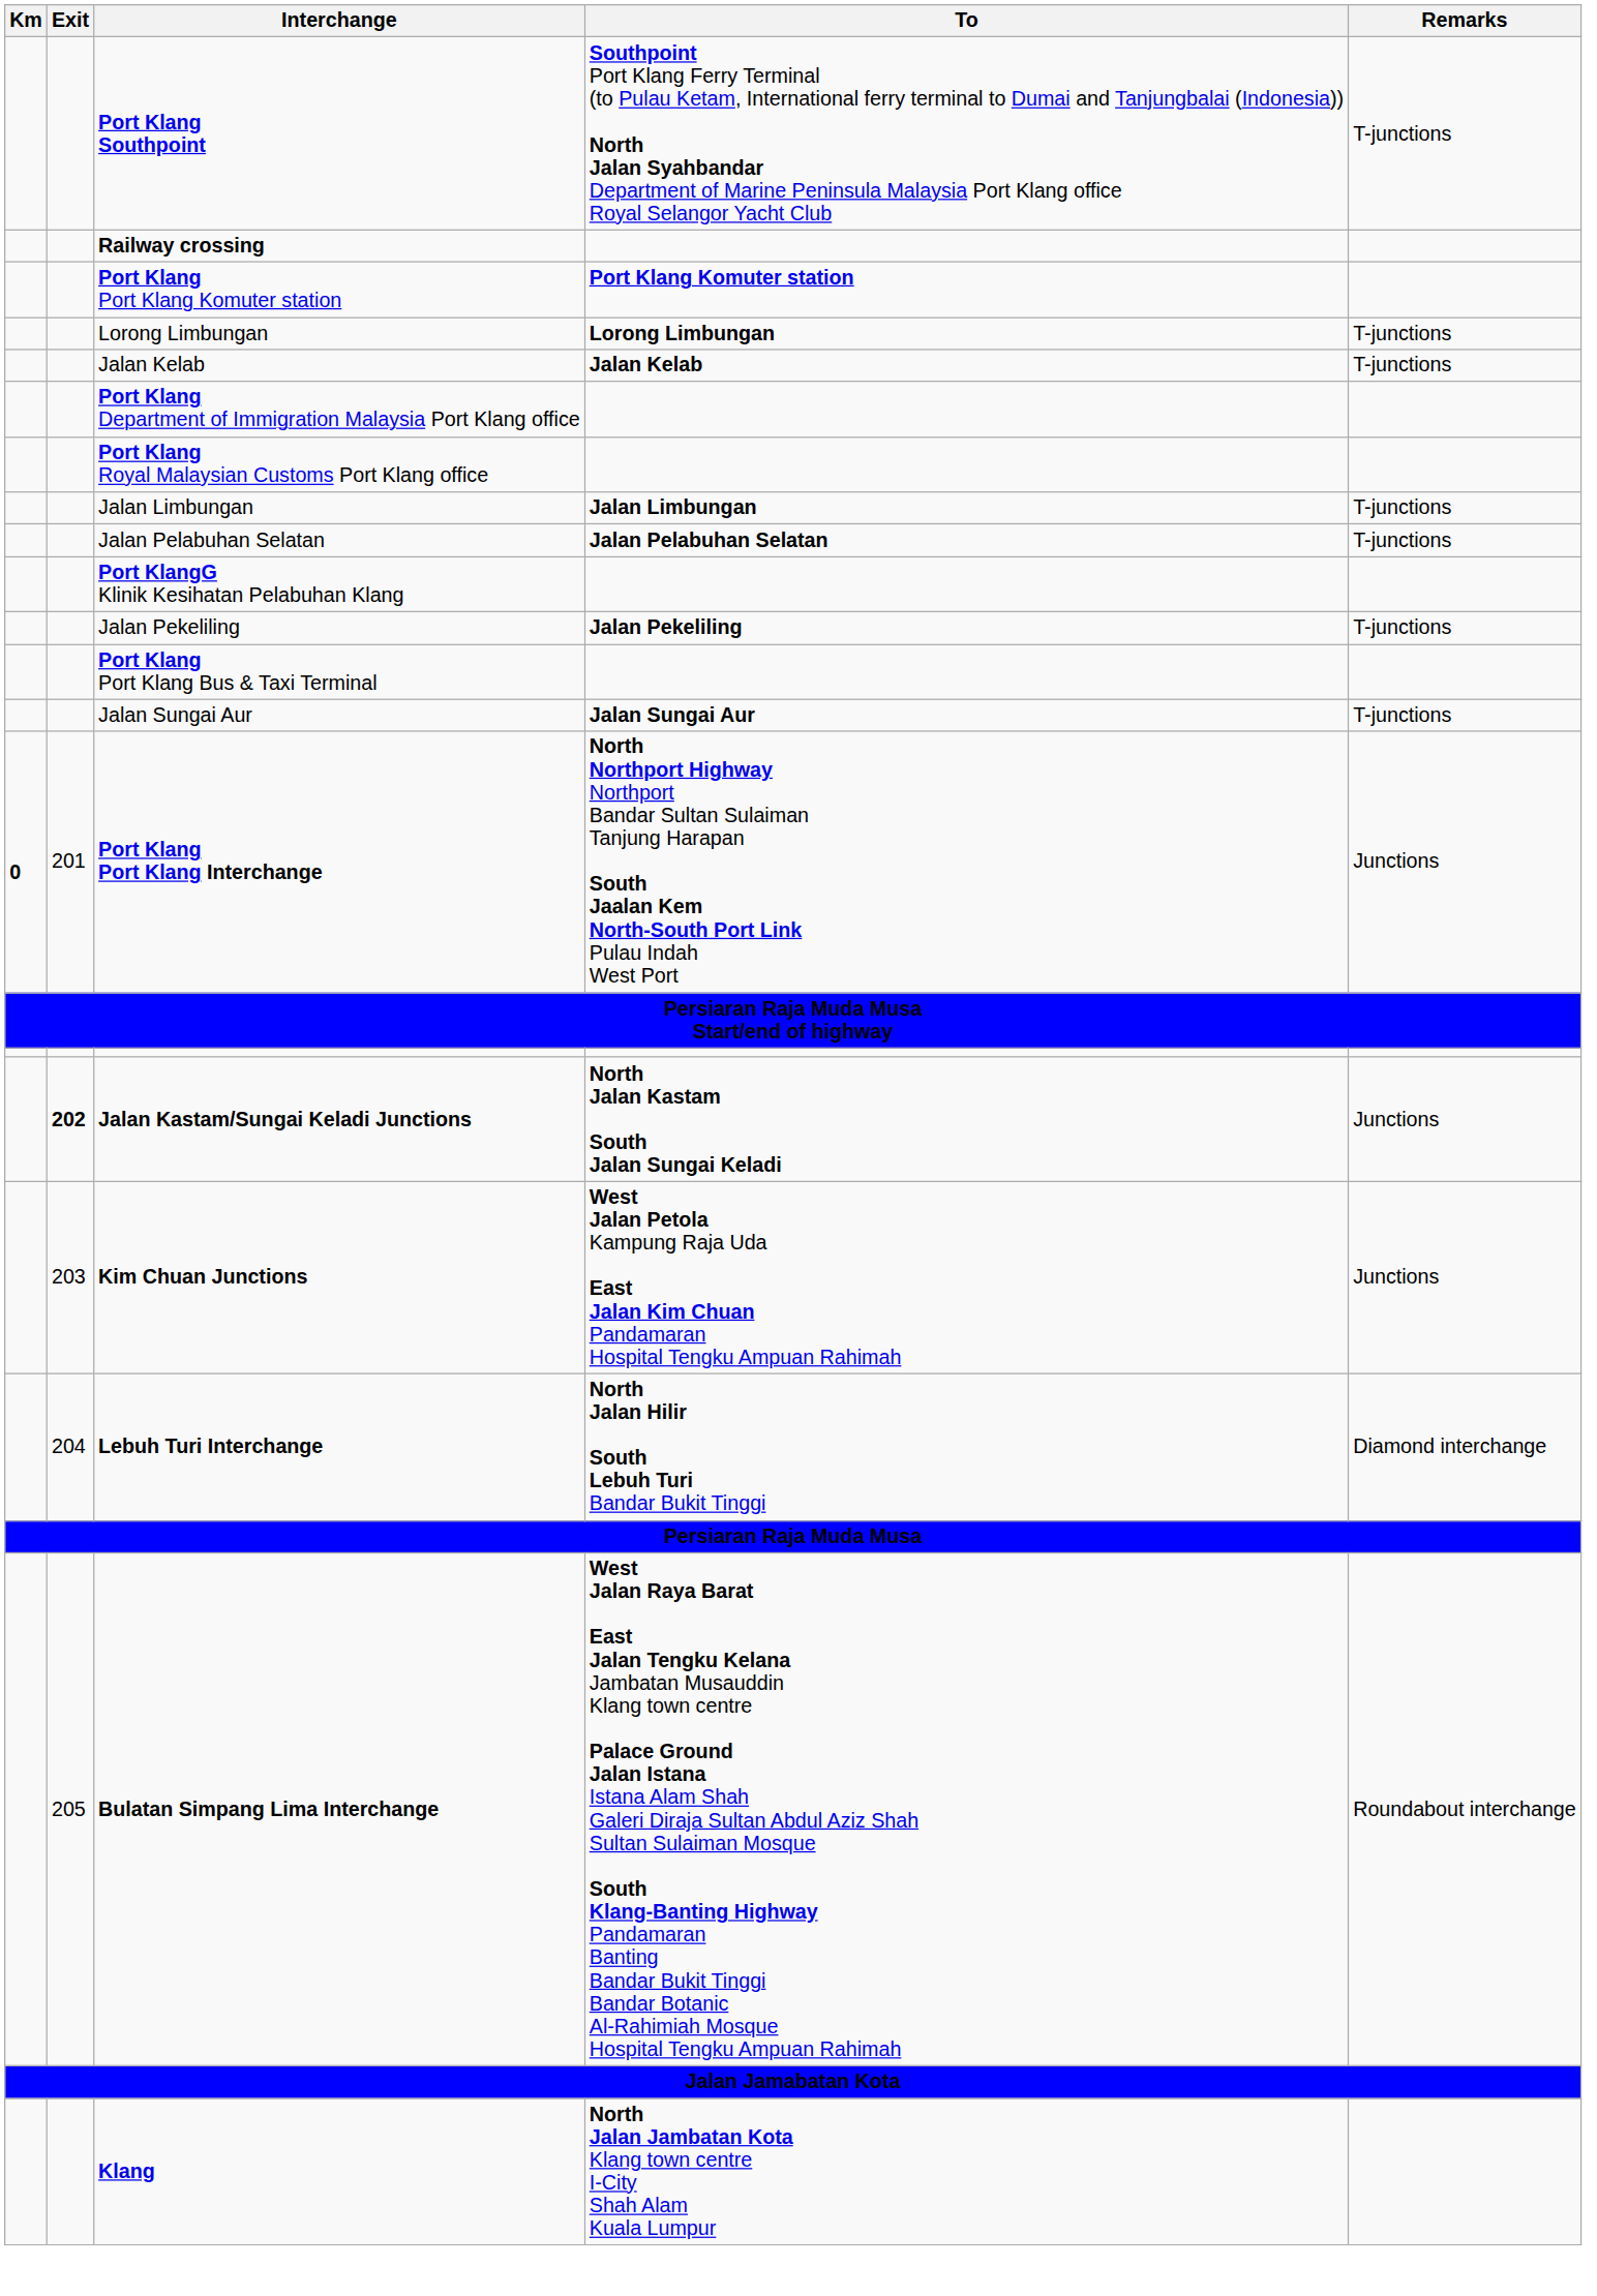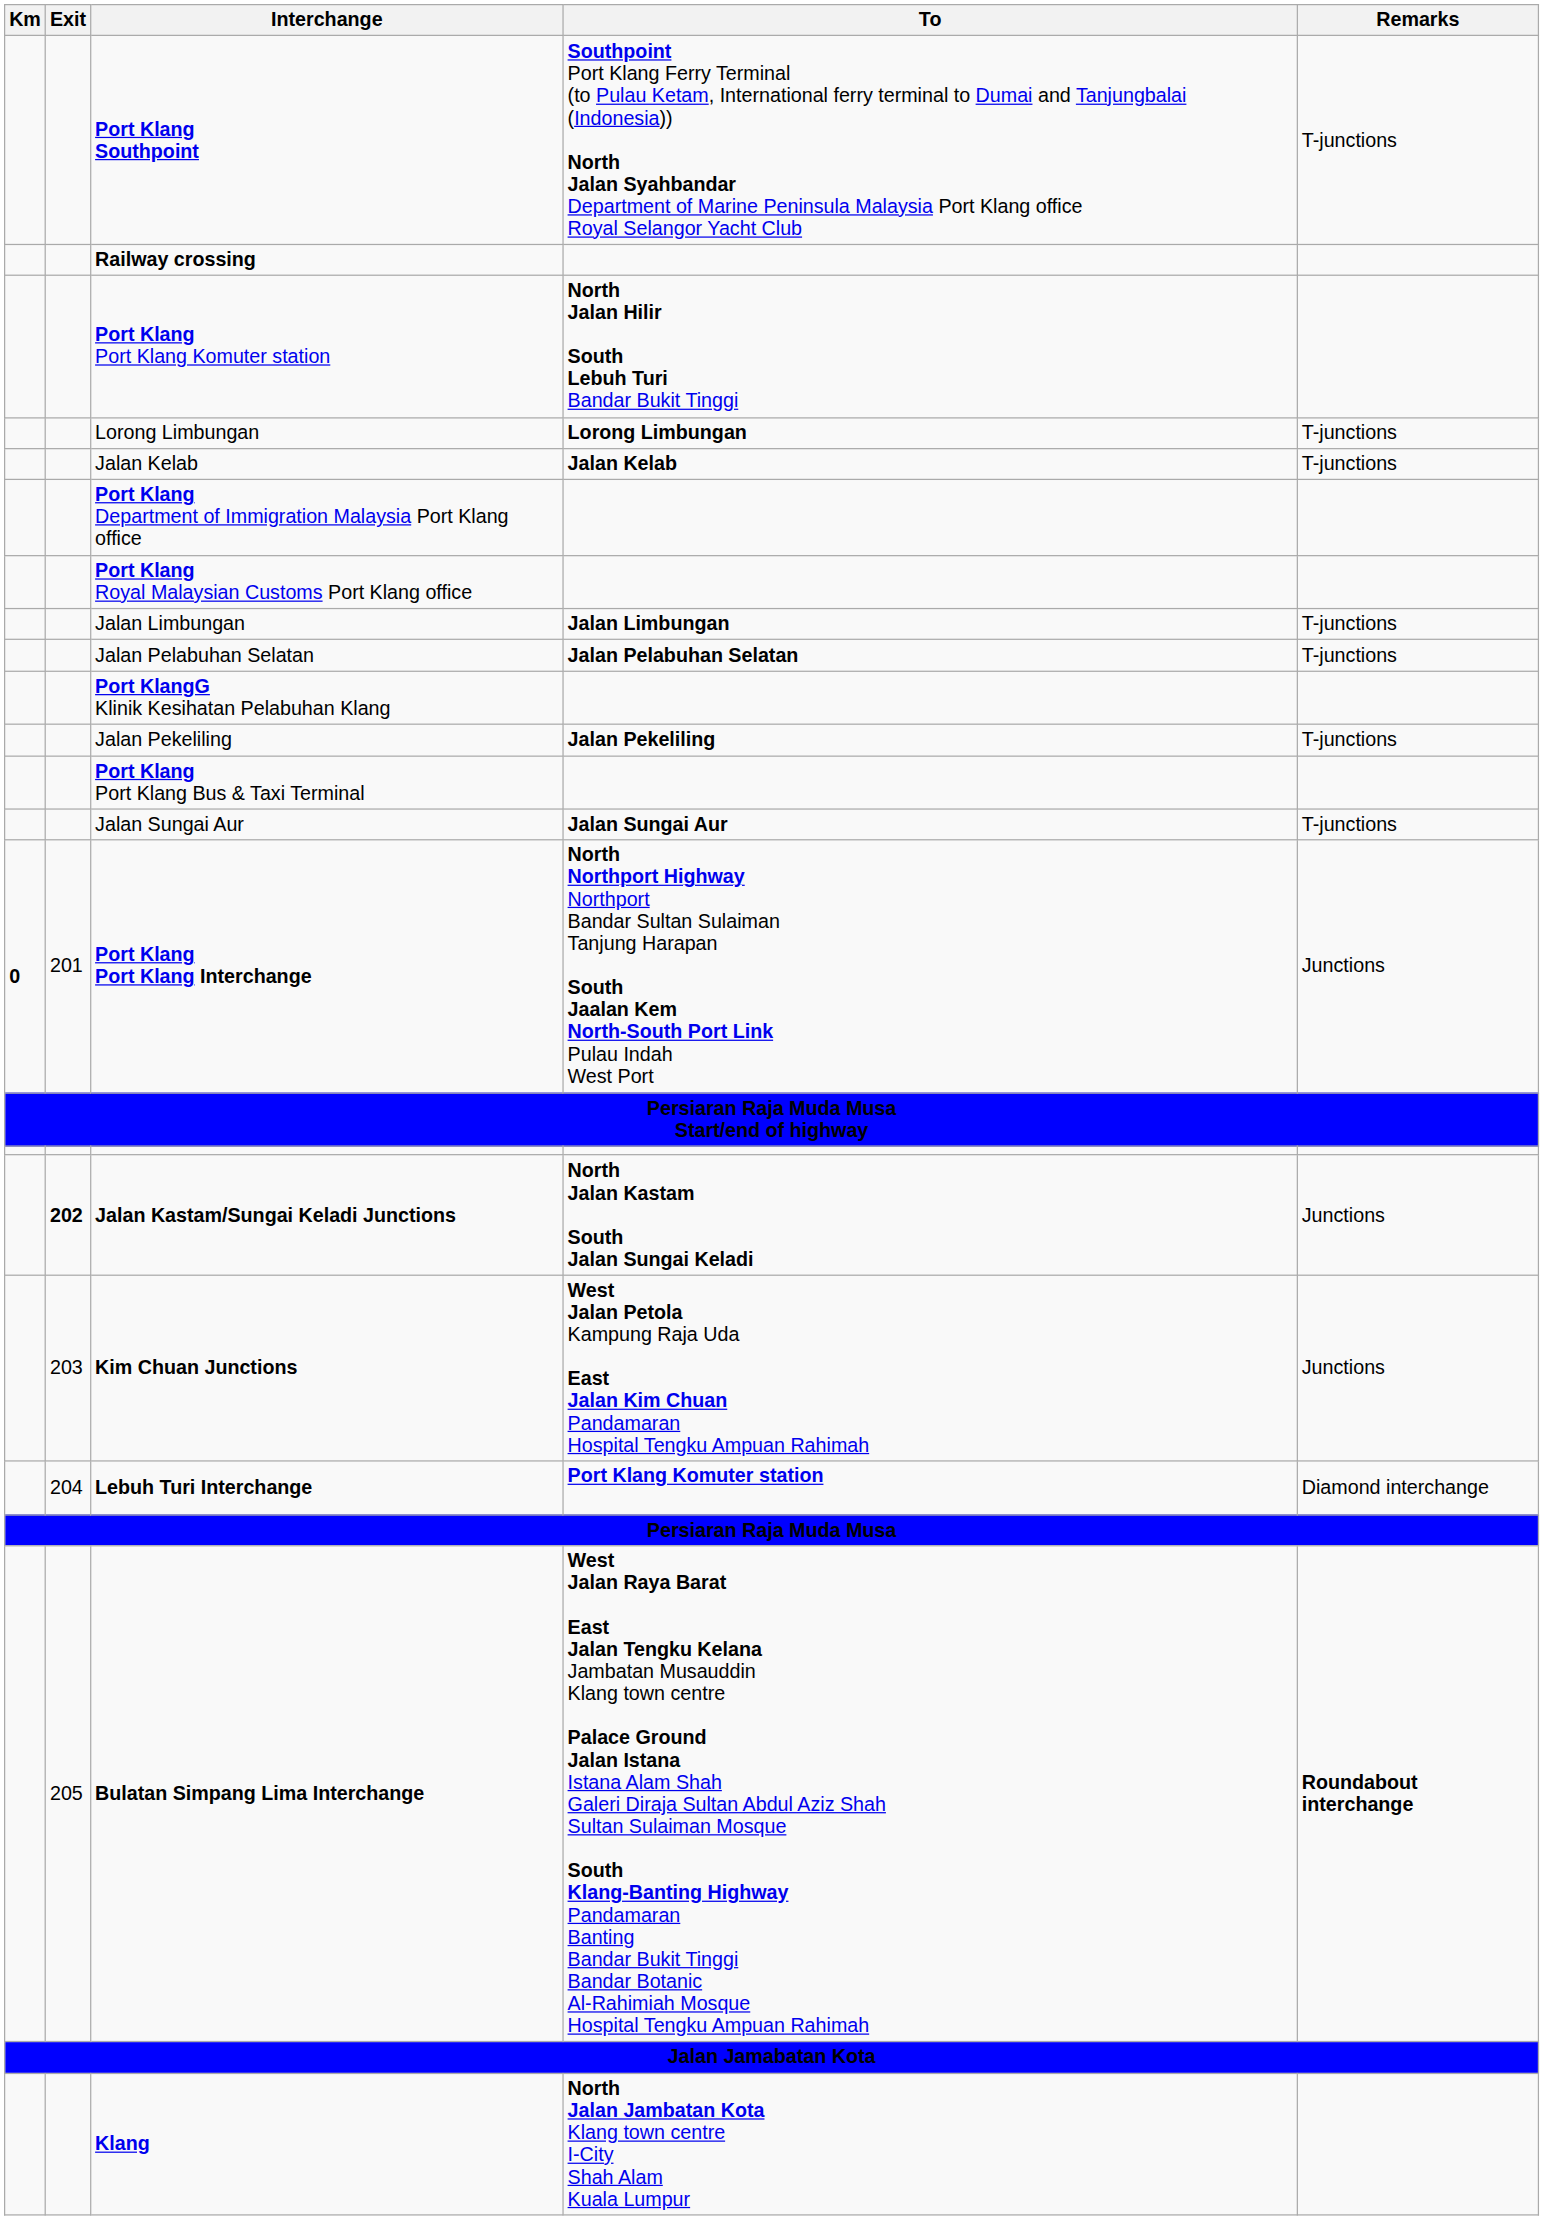Port Klang Port Klang Komuter station | To: Port Klang Komuter station -> North Jalan Hilir South Lebuh Turi Bandar Bukit Tinggi
Lebuh Turi Interchange | To: North Jalan Hilir South Lebuh Turi Bandar Bukit Tinggi -> Port Klang Komuter station
Bulatan Simpang Lima Interchange | Remarks: normal -> bold
